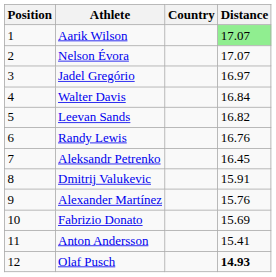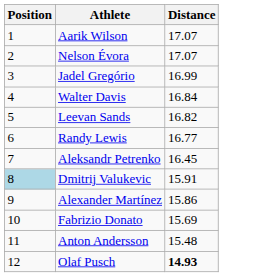- column: Country
Aarik Wilson | Distance: lightgreen background -> no background
Jadel Gregório | Distance: 16.97 -> 16.99
Randy Lewis | Distance: 16.76 -> 16.77
Dmitrij Valukevic | Position: no background -> lightblue background
Alexander Martínez | Distance: 15.76 -> 15.86
Anton Andersson | Distance: 15.41 -> 15.48
